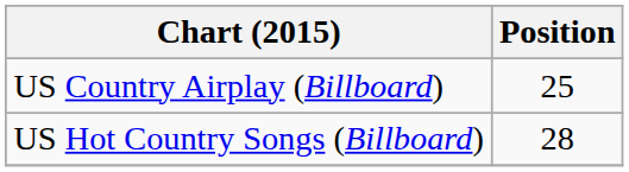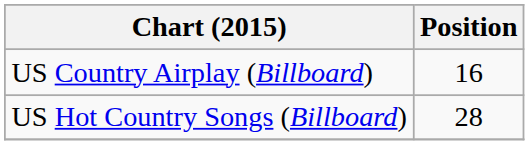US Country Airplay (Billboard) | Position: 25 -> 16
